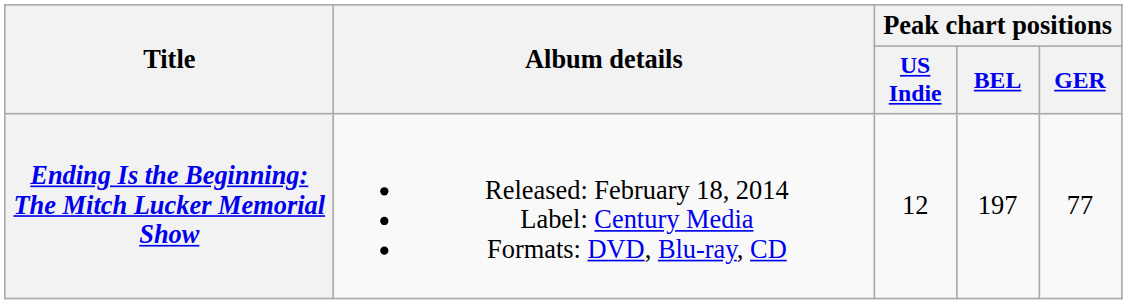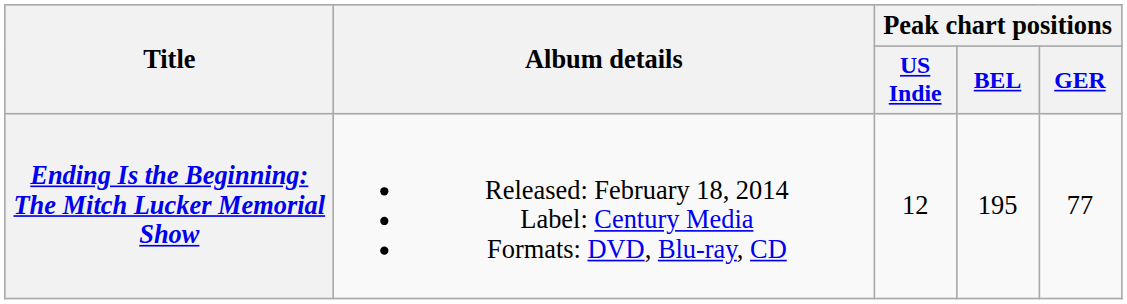Ending Is the Beginning: The Mitch Lucker Memorial Show | Peak chart positions / BEL: 197 -> 195
